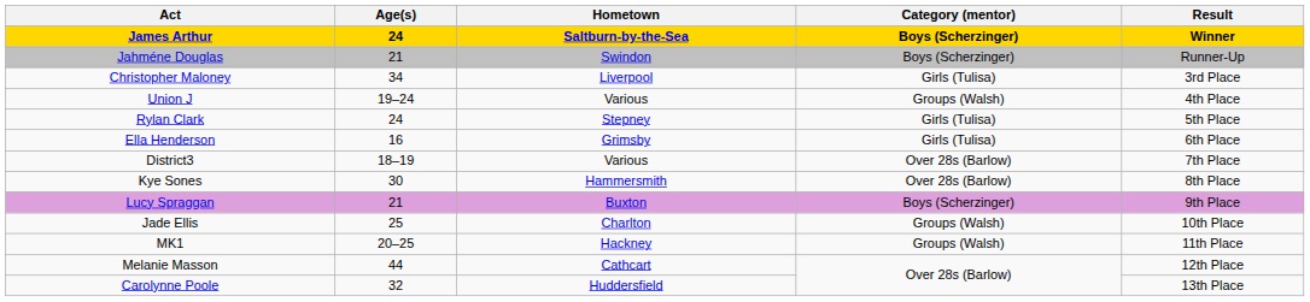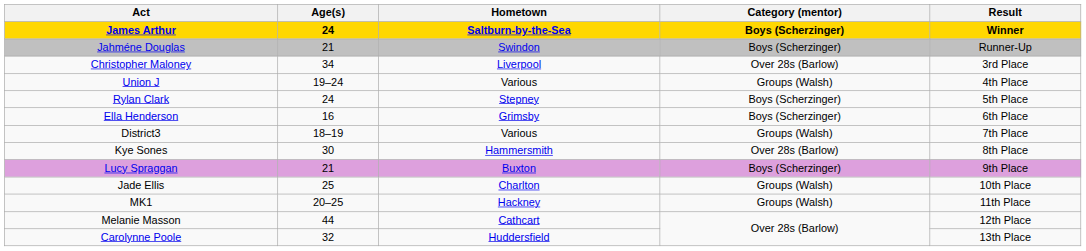Christopher Maloney | Category (mentor): Girls (Tulisa) -> Over 28s (Barlow)
Rylan Clark | Category (mentor): Girls (Tulisa) -> Boys (Scherzinger)
Ella Henderson | Category (mentor): Girls (Tulisa) -> Boys (Scherzinger)
District3 | Category (mentor): Over 28s (Barlow) -> Groups (Walsh)
